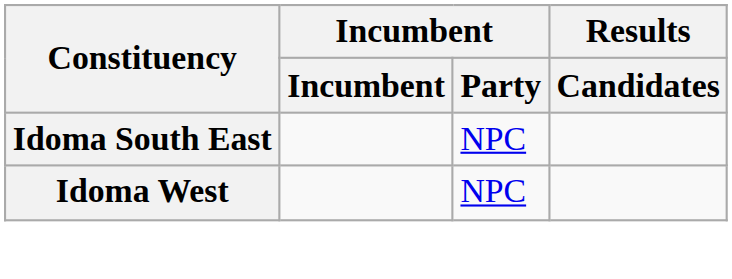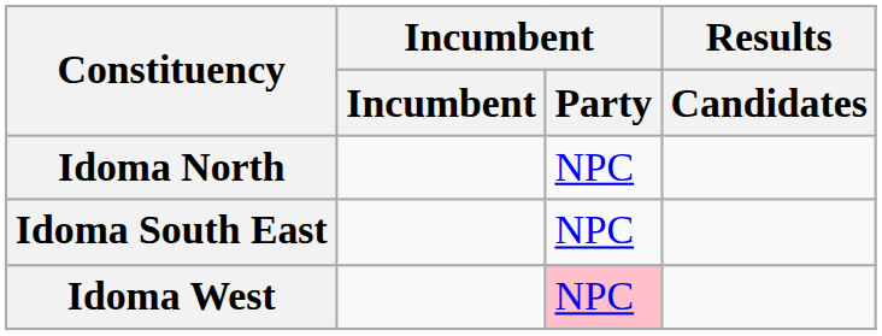+ row: Idoma North | NPC
Idoma West | Incumbent / Party: no background -> pink background
